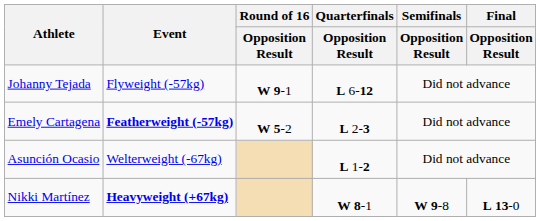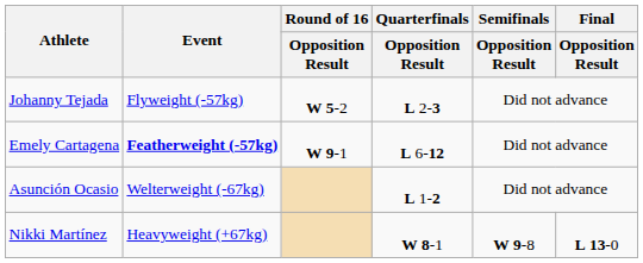Johanny Tejada | Round of 16 / Opposition Result: W 9-1 -> W 5-2
Johanny Tejada | Quarterfinals / Opposition Result: L 6-12 -> L 2-3
Emely Cartagena | Round of 16 / Opposition Result: W 5-2 -> W 9-1
Emely Cartagena | Quarterfinals / Opposition Result: L 2-3 -> L 6-12
Nikki Martínez | Event: bold -> normal
